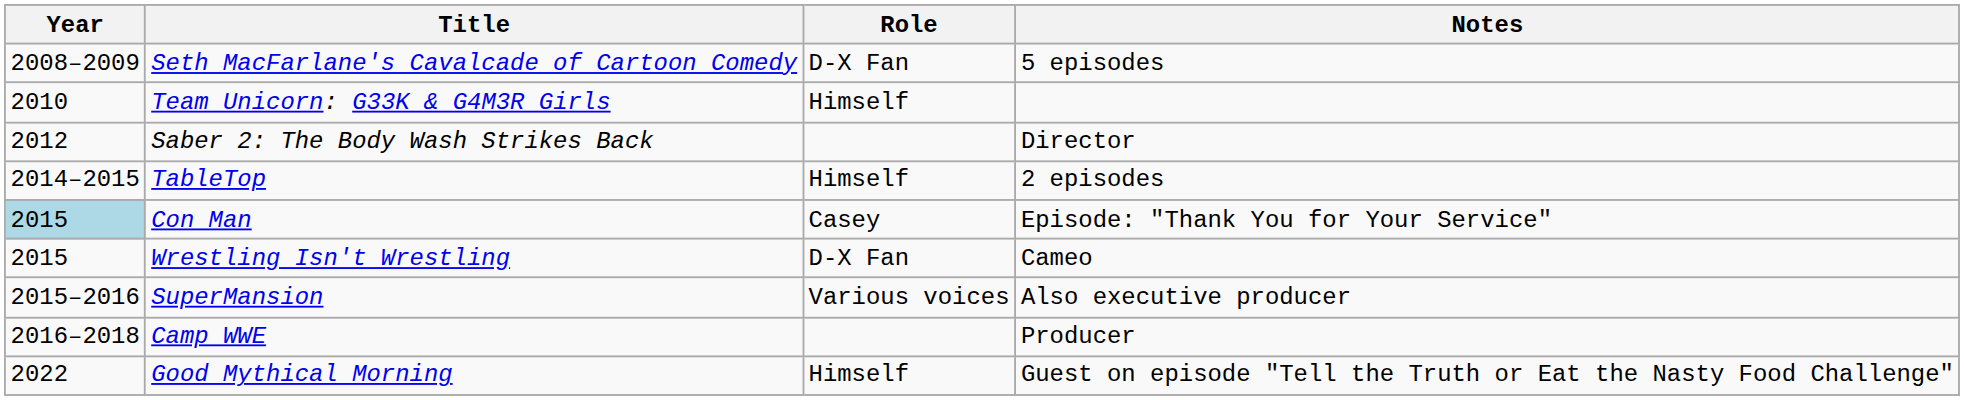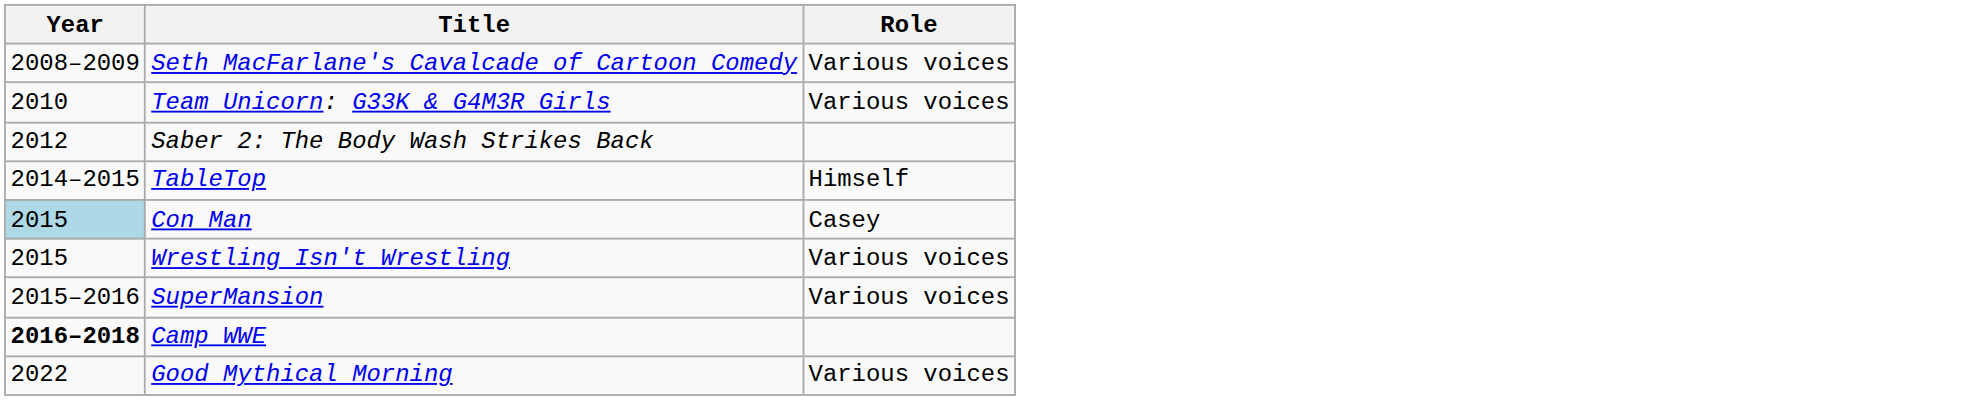- column: Notes | 5 episodes | Director | 2 episodes | Episode: "Thank You for Your Service" | Cameo | Also executive producer | Producer | Guest on episode "Tell the Truth or Eat the Nasty Food Challenge"
Seth MacFarlane's Cavalcade of Cartoon Comedy | Role: D-X Fan -> Various voices
Team Unicorn: G33K & G4M3R Girls | Role: Himself -> Various voices
Wrestling Isn't Wrestling | Role: D-X Fan -> Various voices
Camp WWE | Year: normal -> bold
Good Mythical Morning | Role: Himself -> Various voices
